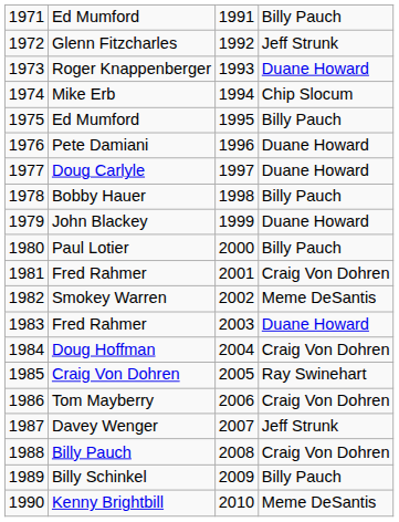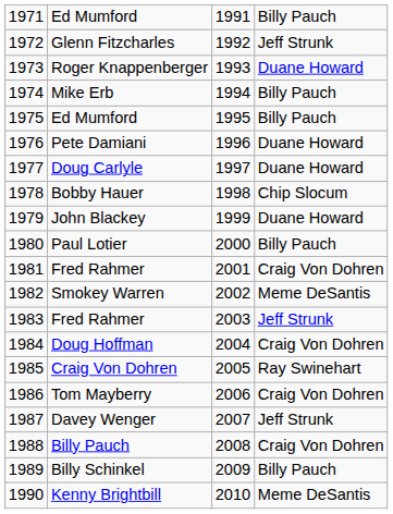Mike Erb | column 4: Chip Slocum -> Billy Pauch
Bobby Hauer | column 4: Billy Pauch -> Chip Slocum
1983 / Fred Rahmer | column 4: Duane Howard -> Jeff Strunk
